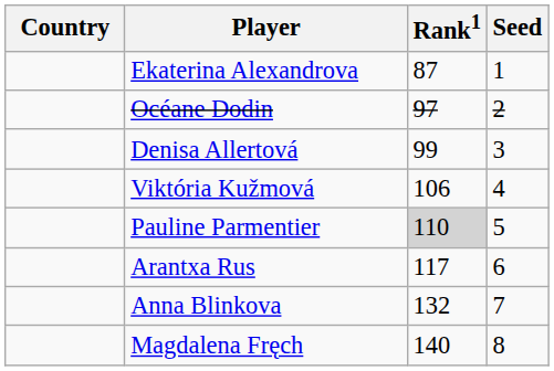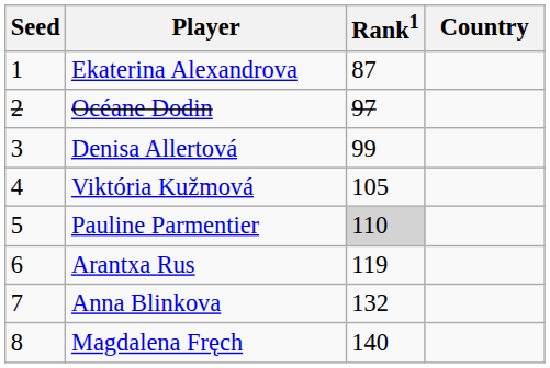columns swapped: Country <-> Seed
Viktória Kužmová | Rank1: 106 -> 105
Arantxa Rus | Rank1: 117 -> 119
